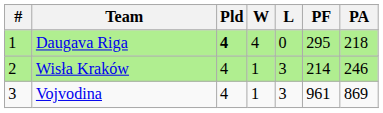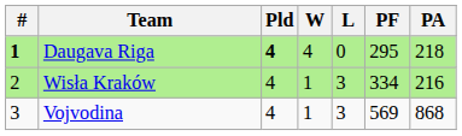Daugava Riga | #: normal -> bold
Wisła Kraków | PF: 214 -> 334
Wisła Kraków | PA: 246 -> 216
Vojvodina | PF: 961 -> 569
Vojvodina | PA: 869 -> 868
